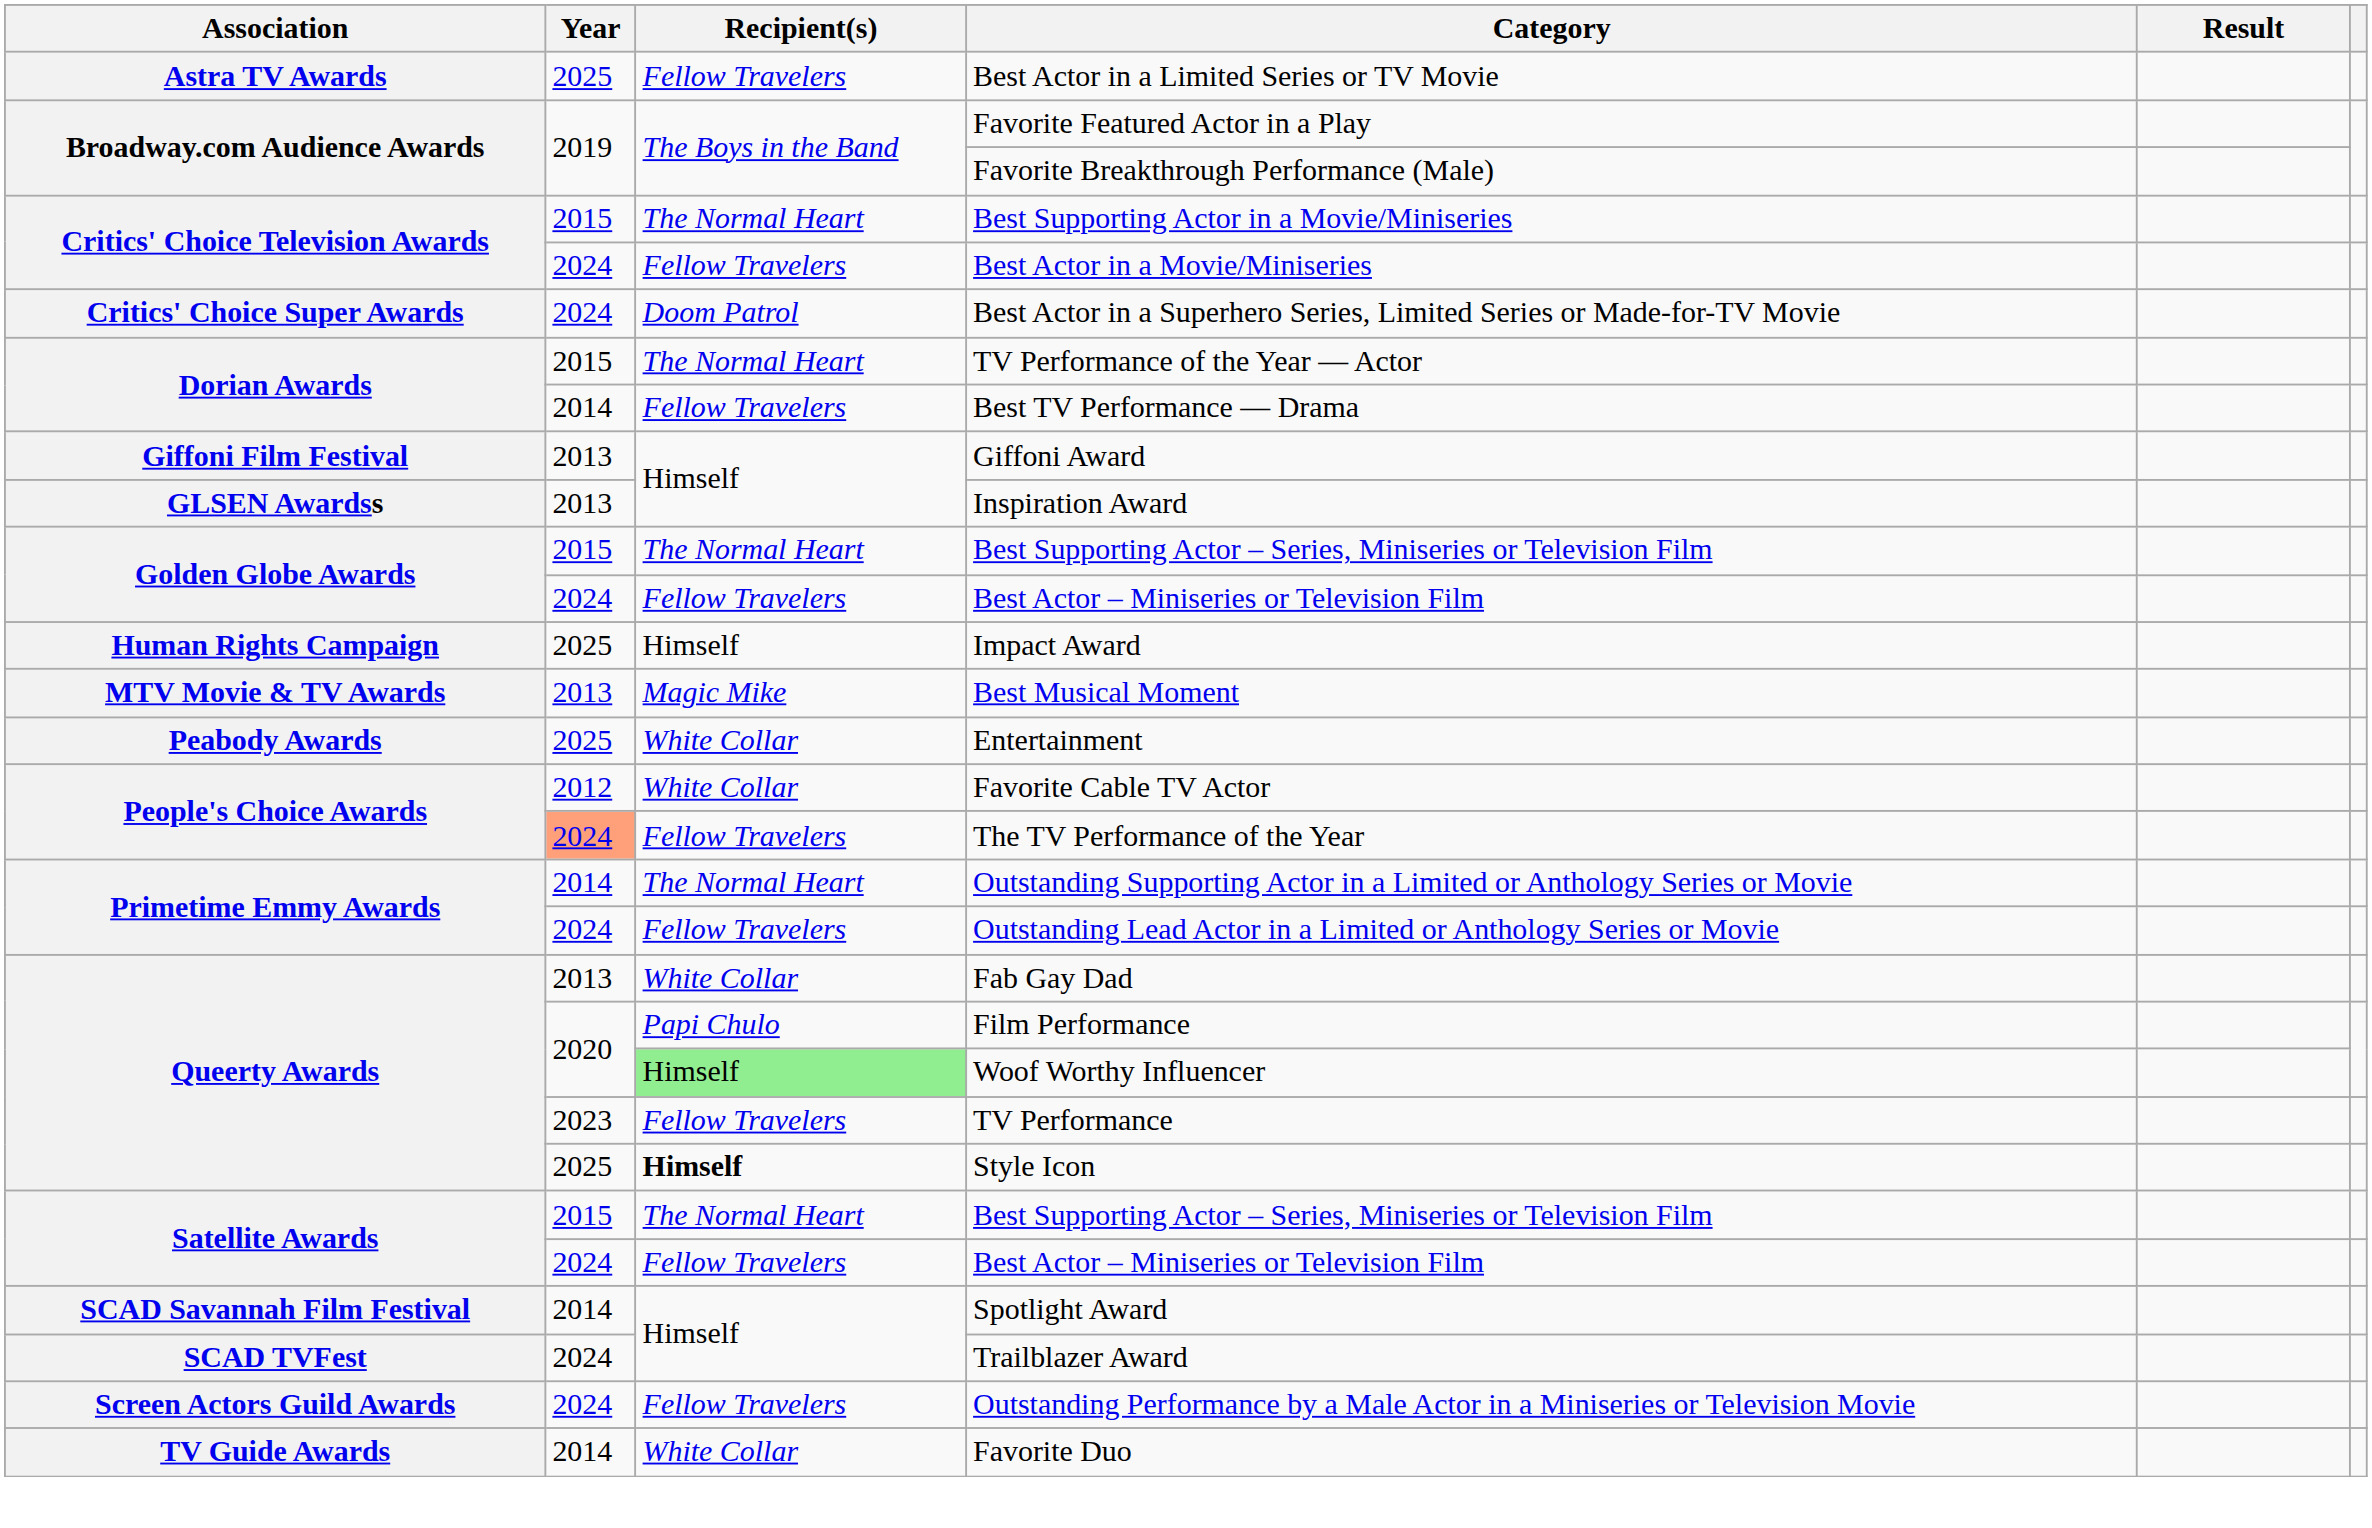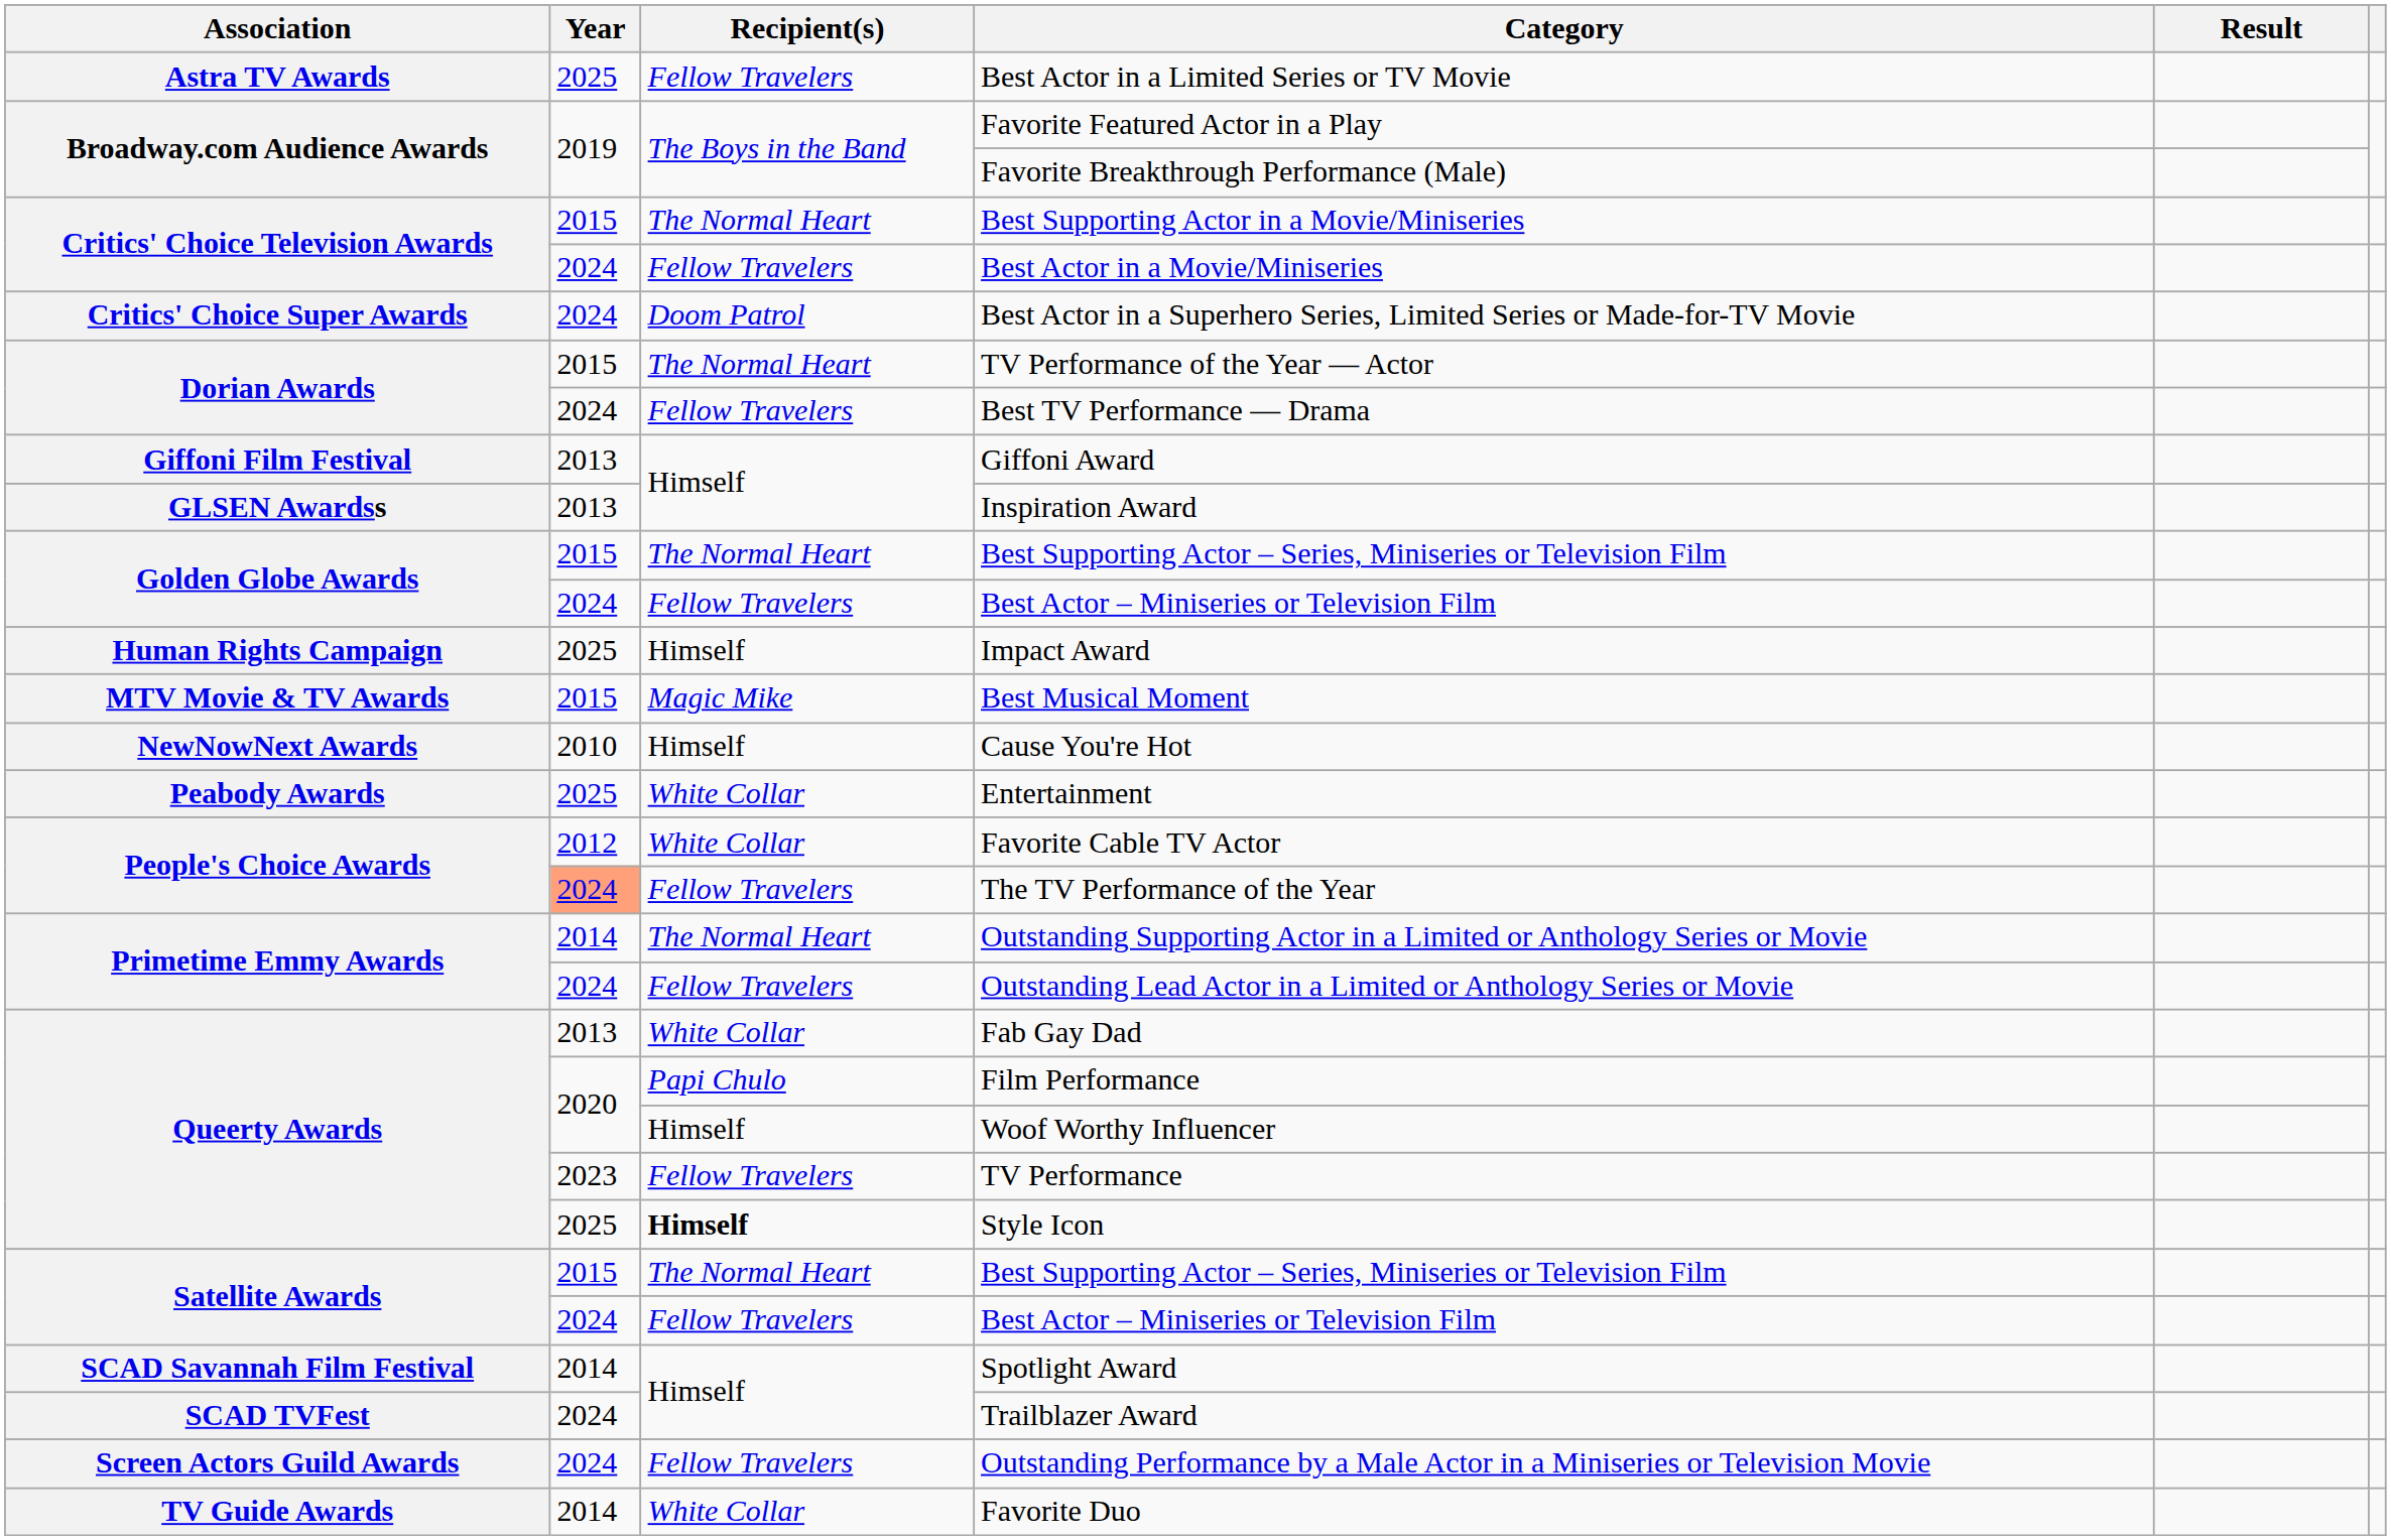Best TV Performance — Drama | Year: 2014 -> 2024
Best Musical Moment | Year: 2013 -> 2015
+ row: NewNowNext Awards | 2010 | Himself | Cause You're Hot
Woof Worthy Influencer | Recipient(s): lightgreen background -> no background
